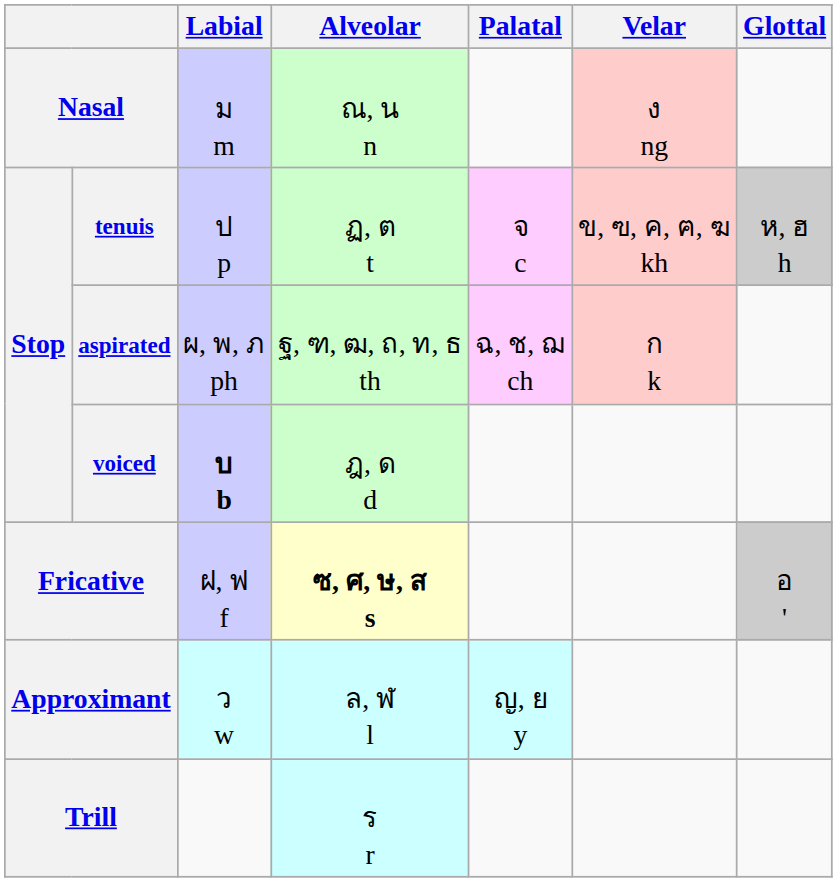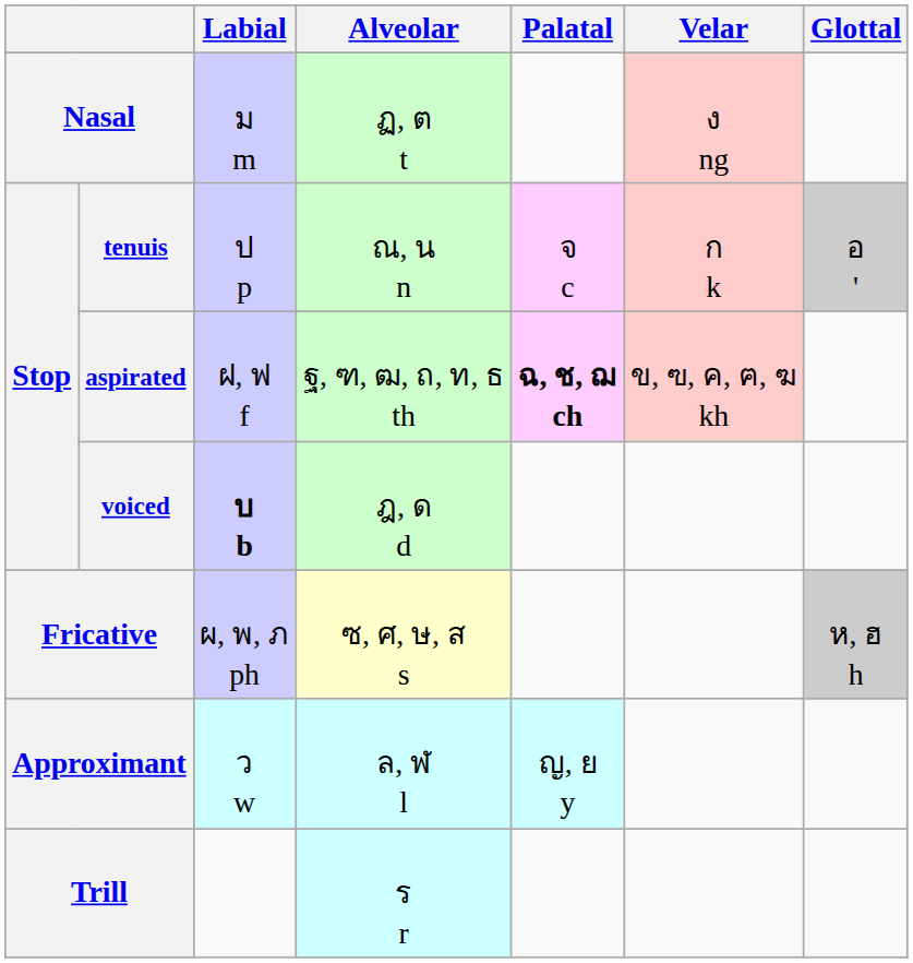Nasal | Alveolar: ณ, น n -> ฏ, ต t
tenuis | Alveolar: ฏ, ต t -> ณ, น n
tenuis | Velar: ข, ฃ, ค, ฅ, ฆ kh -> ก k
tenuis | Glottal: ห, ฮ h -> อ '
aspirated | Labial: ผ, พ, ภ ph -> ฝ, ฟ f
aspirated | Palatal: normal -> bold
aspirated | Velar: ก k -> ข, ฃ, ค, ฅ, ฆ kh
Fricative | Labial: ฝ, ฟ f -> ผ, พ, ภ ph
Fricative | Alveolar: bold -> normal
Fricative | Glottal: อ ' -> ห, ฮ h
